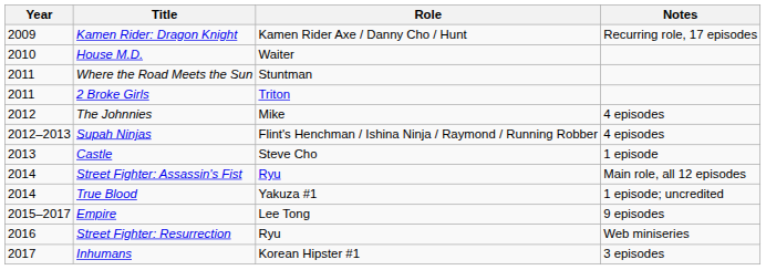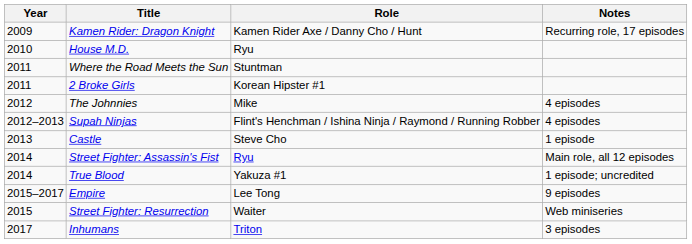House M.D. | Role: Waiter -> Ryu
2 Broke Girls | Role: Triton -> Korean Hipster #1
Street Fighter: Resurrection | Year: 2016 -> 2015
Street Fighter: Resurrection | Role: Ryu -> Waiter
Inhumans | Role: Korean Hipster #1 -> Triton
